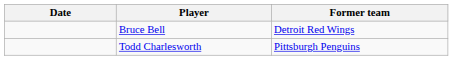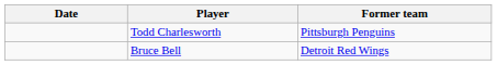rows swapped: Todd Charlesworth <-> Bruce Bell
